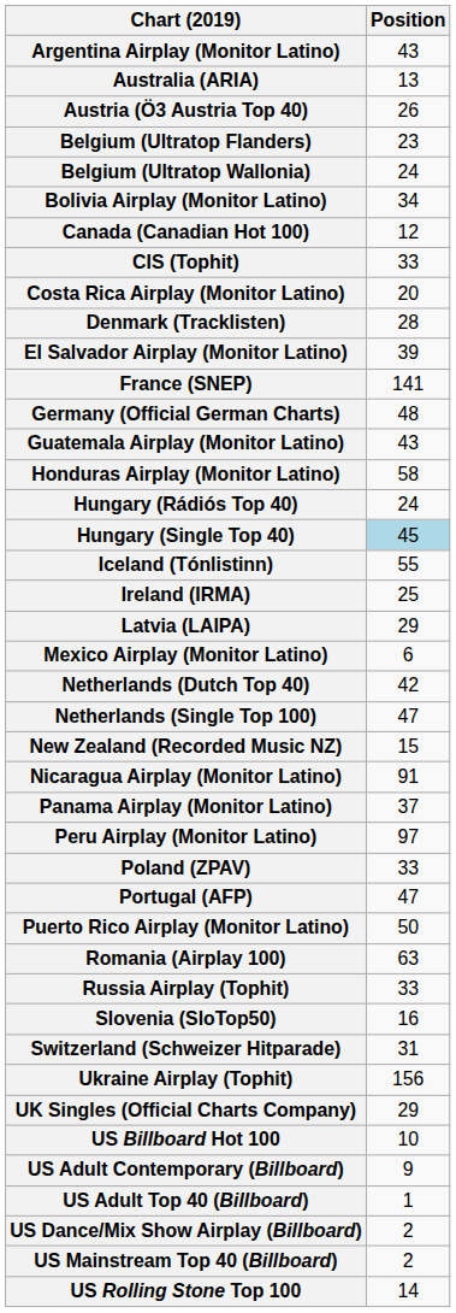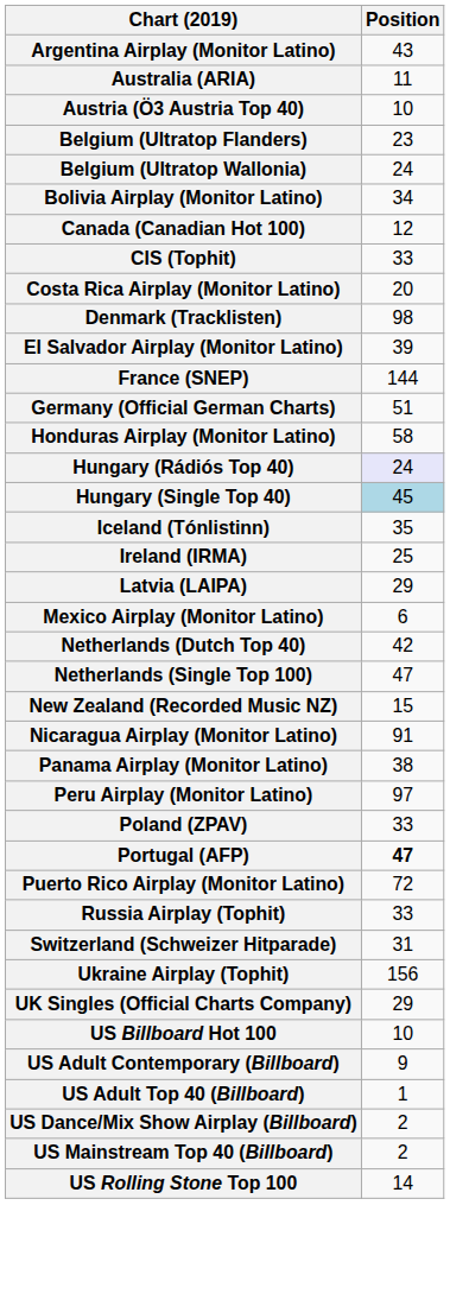Australia (ARIA) | Position: 13 -> 11
Austria (Ö3 Austria Top 40) | Position: 26 -> 10
Denmark (Tracklisten) | Position: 28 -> 98
France (SNEP) | Position: 141 -> 144
Germany (Official German Charts) | Position: 48 -> 51
- row: Guatemala Airplay (Monitor Latino) | 43
Hungary (Rádiós Top 40) | Position: no background -> lavender background
Iceland (Tónlistinn) | Position: 55 -> 35
Panama Airplay (Monitor Latino) | Position: 37 -> 38
Portugal (AFP) | Position: normal -> bold
Puerto Rico Airplay (Monitor Latino) | Position: 50 -> 72
- row: Romania (Airplay 100) | 63
- row: Slovenia (SloTop50) | 16
